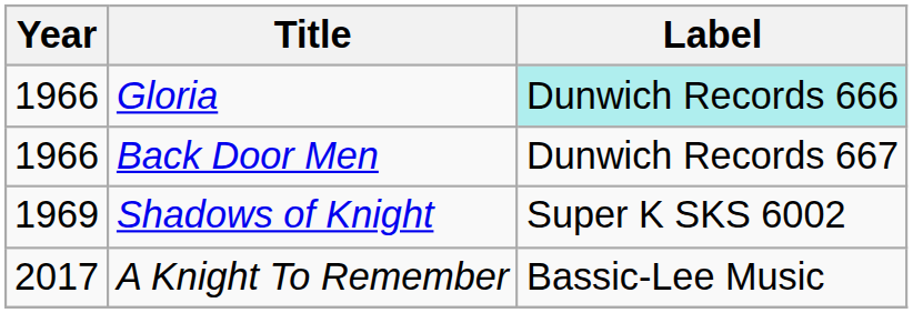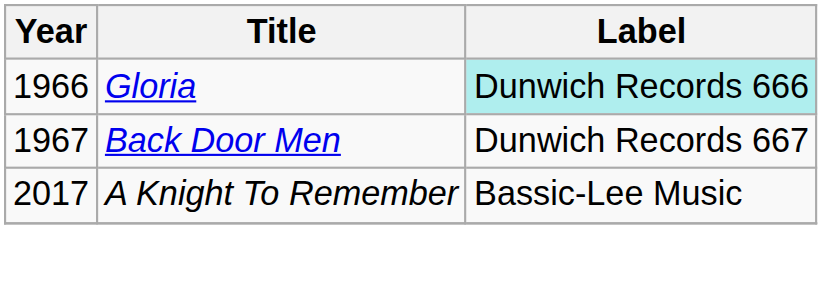Back Door Men | Year: 1966 -> 1967
- row: 1969 | Shadows of Knight | Super K SKS 6002
